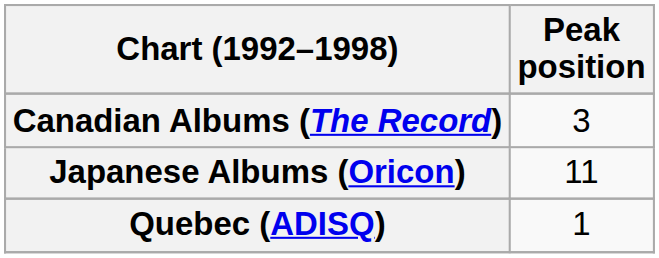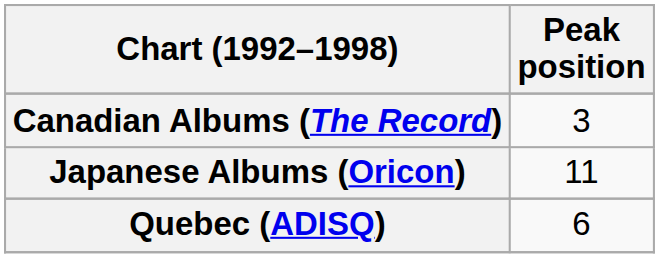Quebec (ADISQ) | Peak position: 1 -> 6
